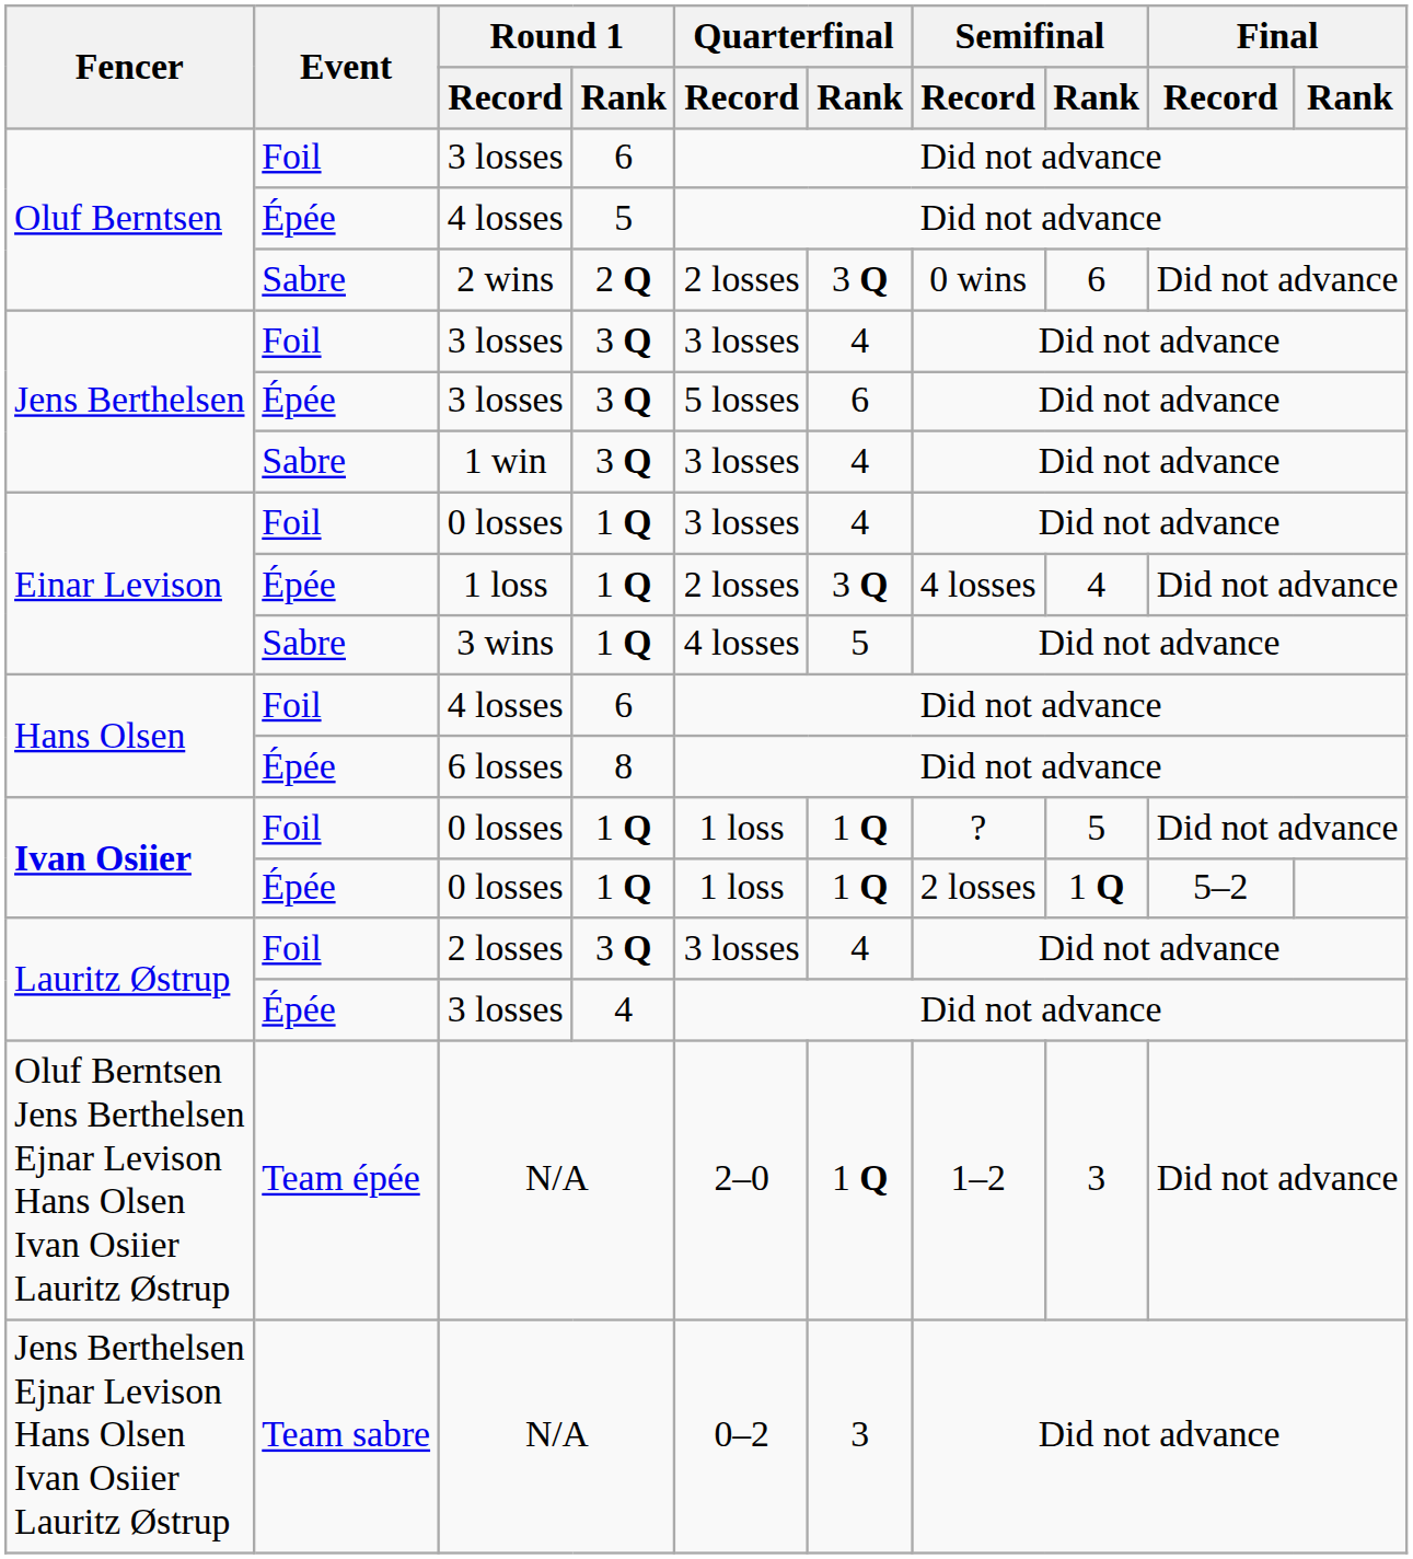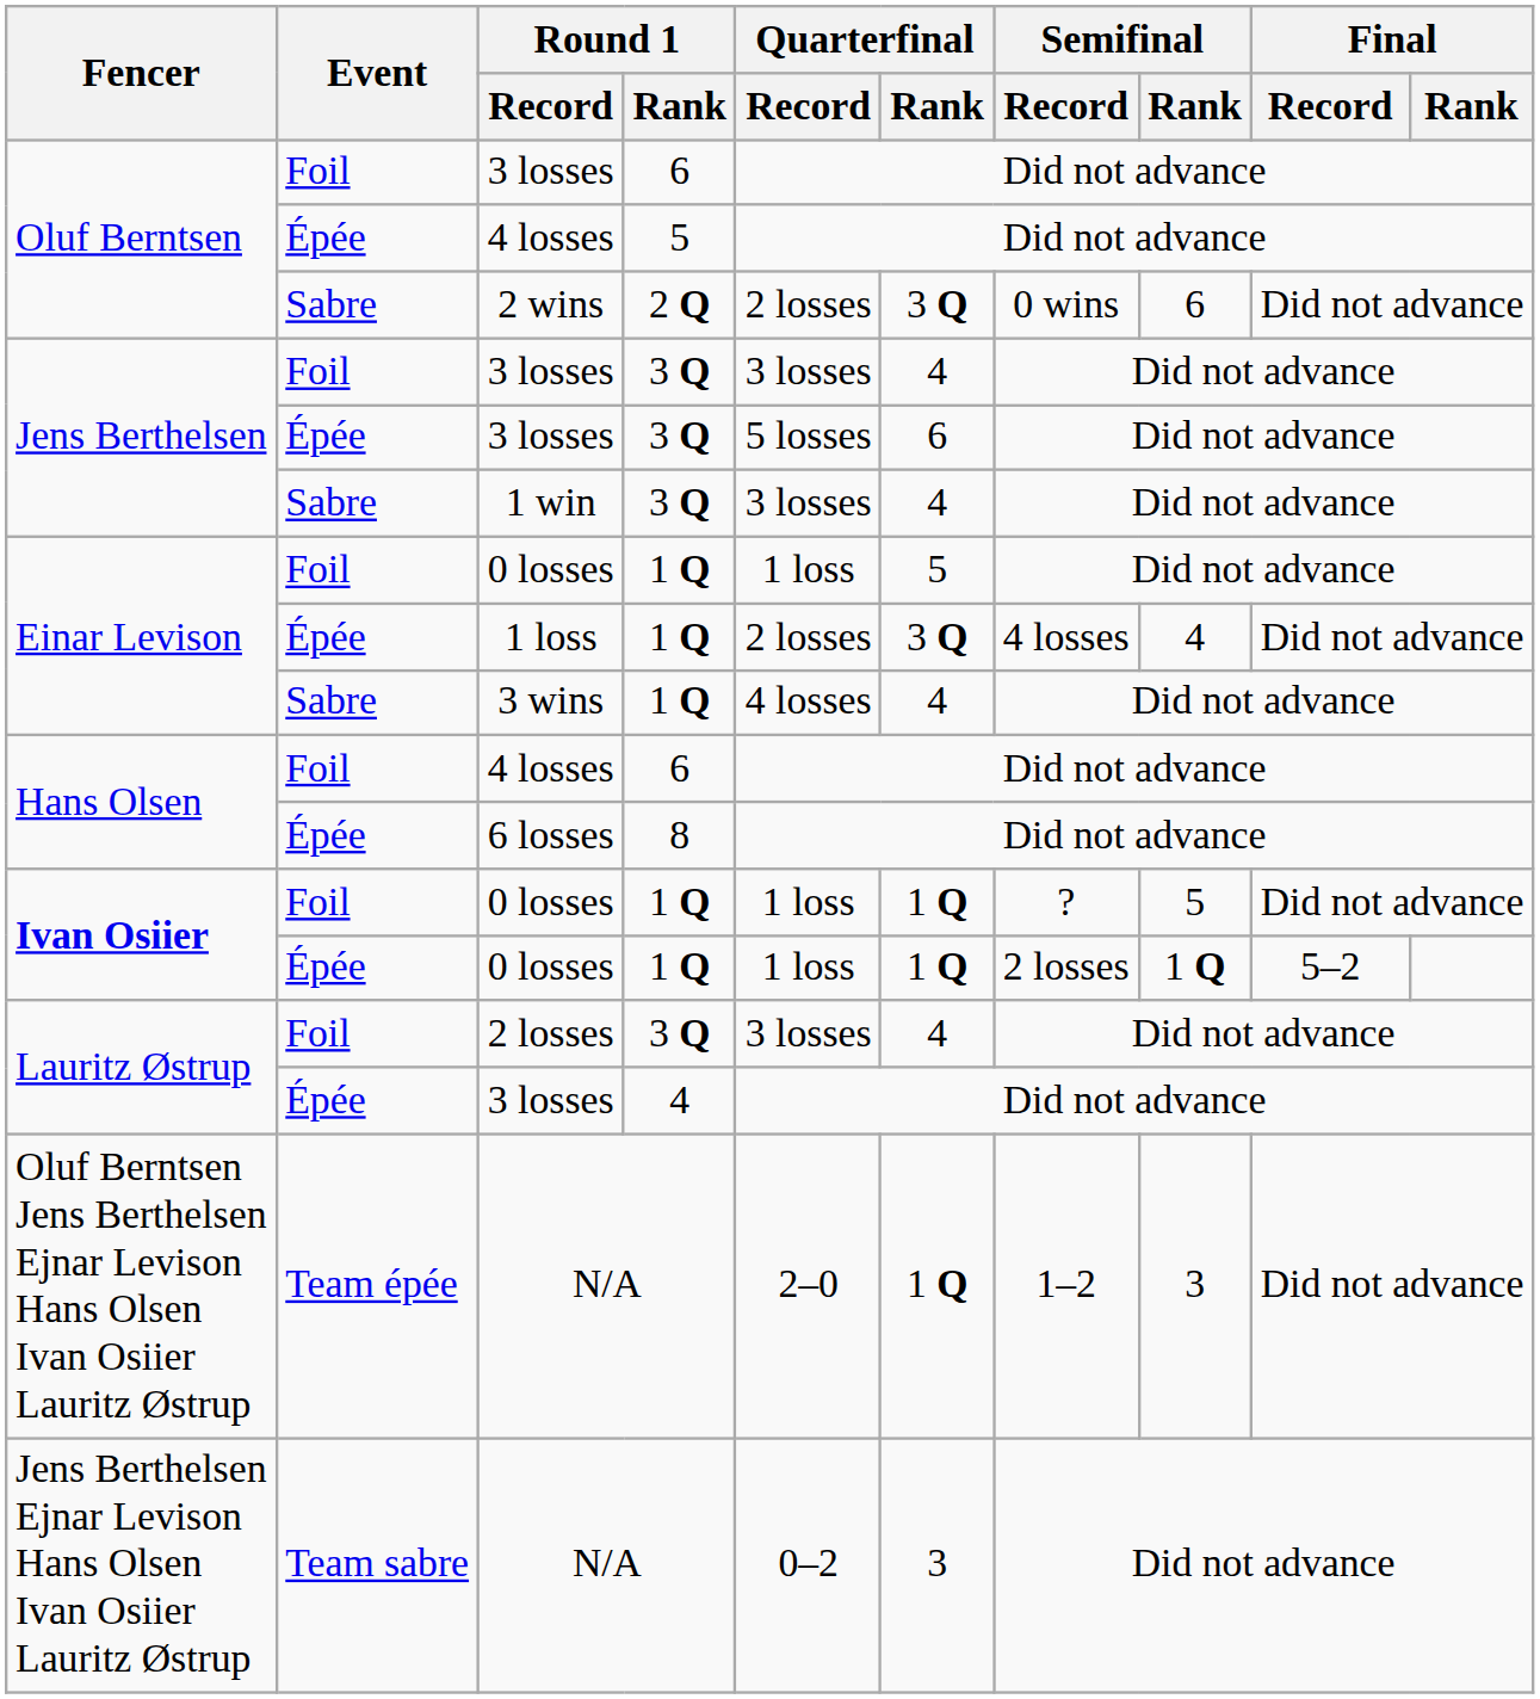Einar Levison / 0 losses | Quarterfinal / Record: 3 losses -> 1 loss
Einar Levison / 0 losses | Quarterfinal / Rank: 4 -> 5
3 wins | Quarterfinal / Rank: 5 -> 4
